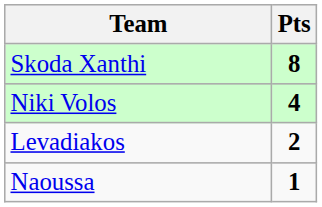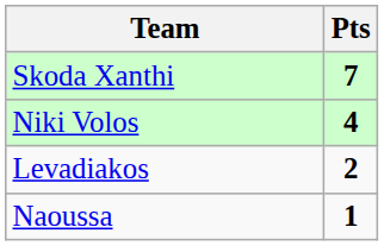Skoda Xanthi | Pts: 8 -> 7
